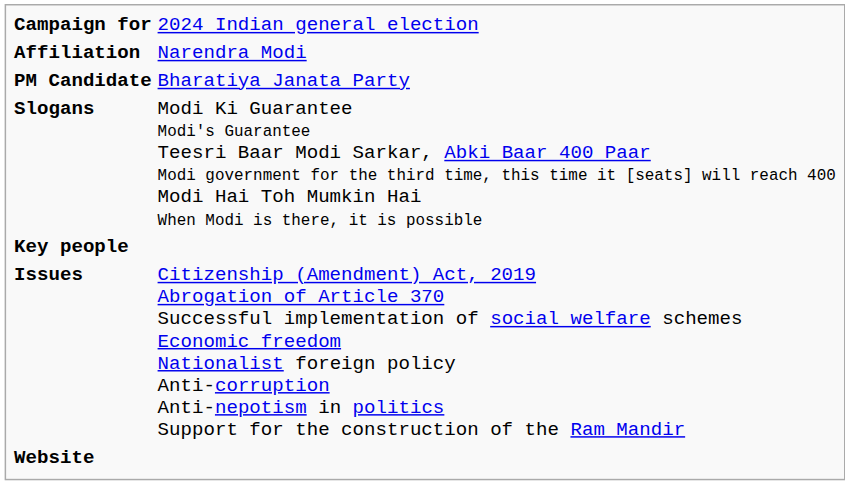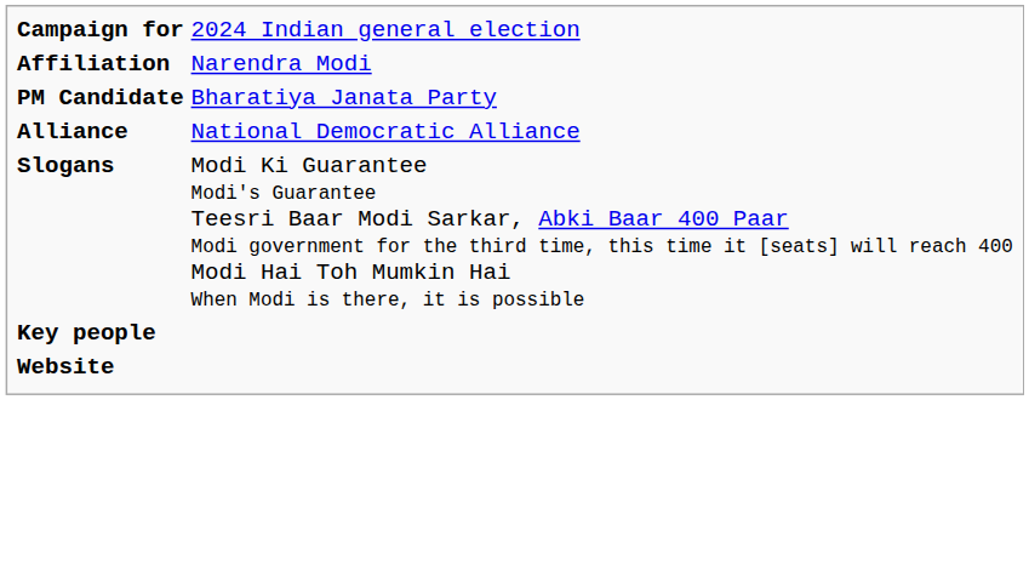+ row: Alliance | National Democratic Alliance
- row: Issues | Citizenship (Amendment) Act, 2019 Abrogation of Article 370 Successful implementation of social welfare schemes Economic freedom Nationalist foreign policy Anti-corruption Anti-nepotism in politics Support for the construction of the Ram Mandir
